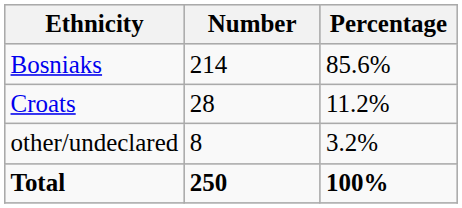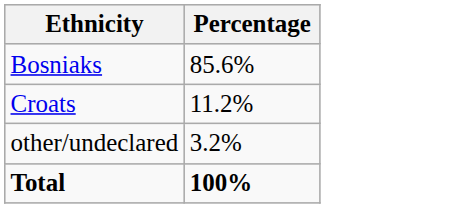- column: Number | 214 | 28 | 8 | 250
